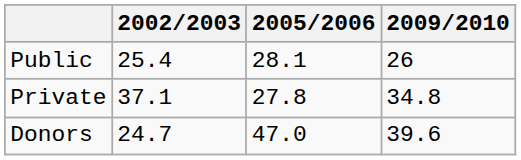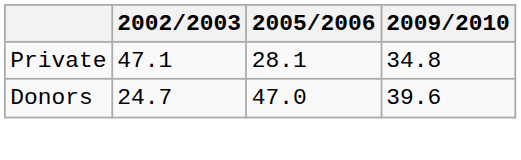- row: Public | 25.4 | 28.1 | 26
Private | 2002/2003: 37.1 -> 47.1
Private | 2005/2006: 27.8 -> 28.1
